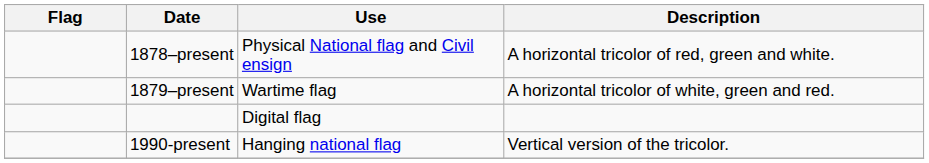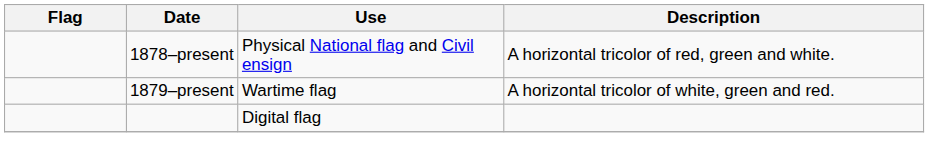- row: 1990-present | Hanging national flag | Vertical version of the tricolor.
